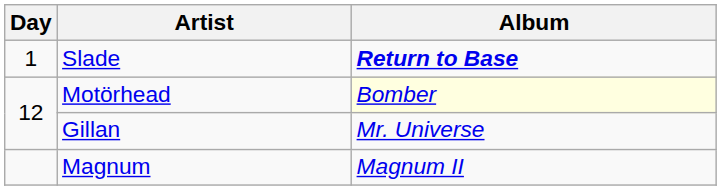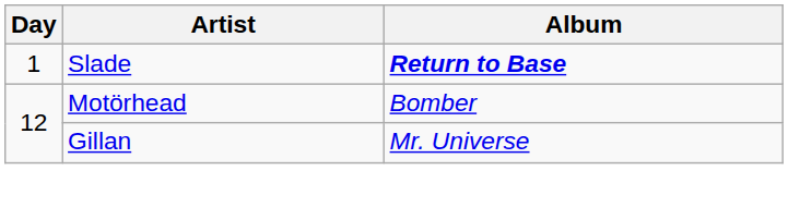Motörhead | Album: lightyellow background -> no background
- row: Magnum | Magnum II
